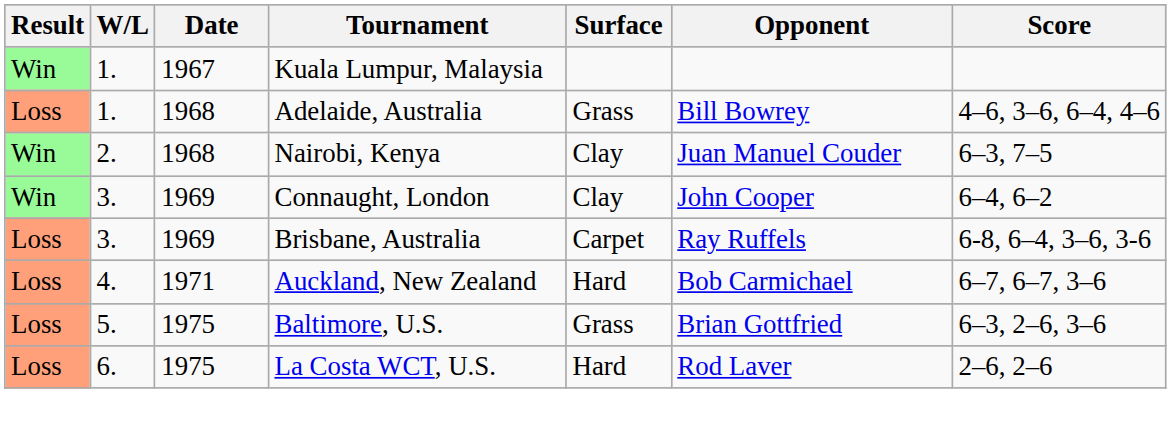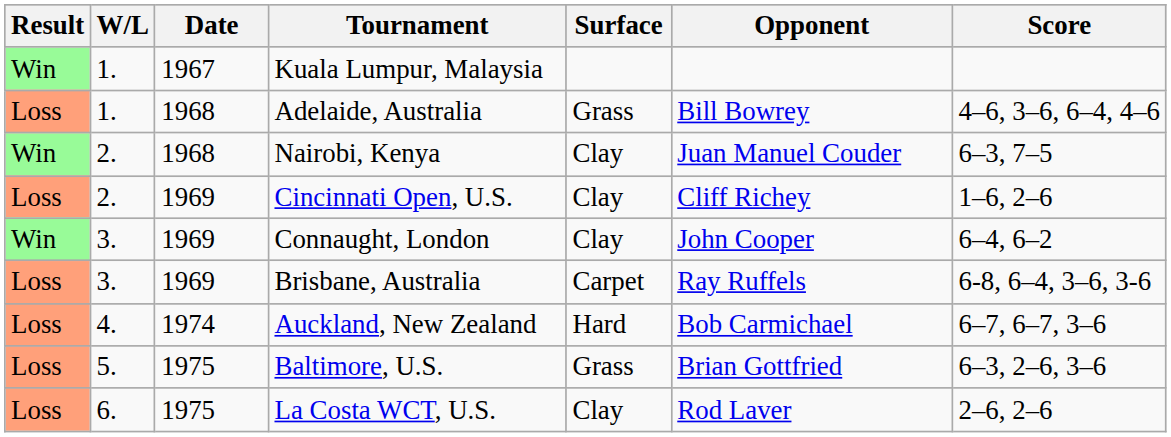+ row: Loss | 2. | 1969 | Cincinnati Open, U.S. | Clay | Cliff Richey | 1–6, 2–6
Auckland, New Zealand | Date: 1971 -> 1974
La Costa WCT, U.S. | Surface: Hard -> Clay
